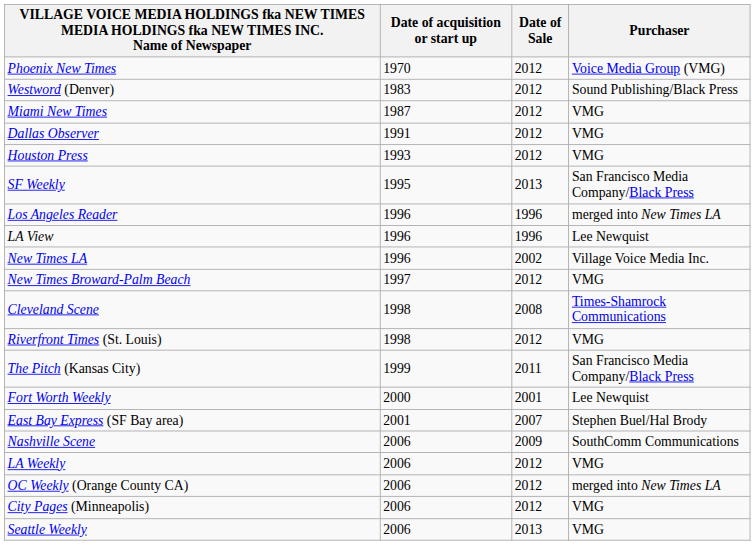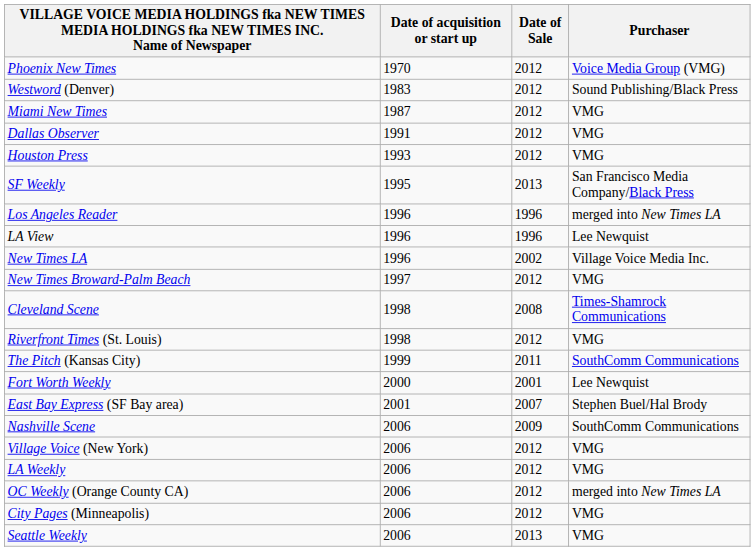The Pitch (Kansas City) | Purchaser: San Francisco Media Company/Black Press -> SouthComm Communications
+ row: Village Voice (New York) | 2006 | 2012 | VMG
